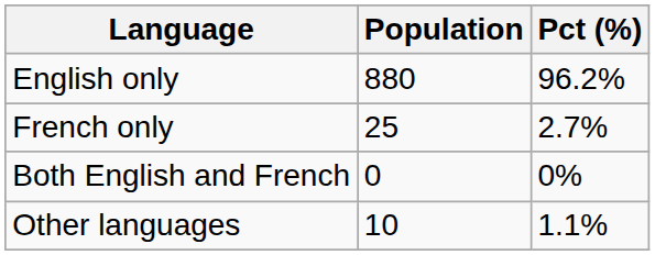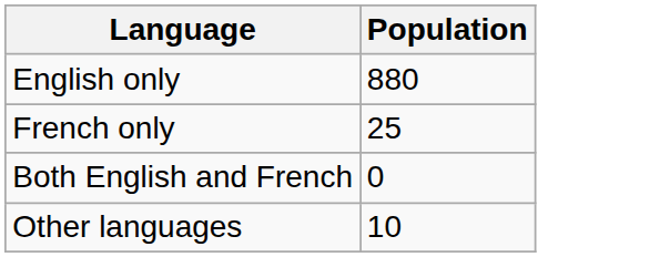- column: Pct (%) | 96.2% | 2.7% | 0% | 1.1%
